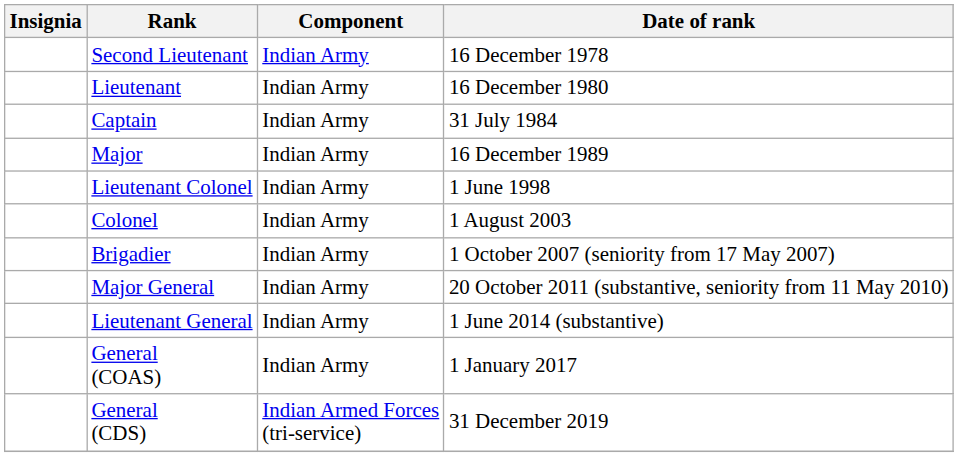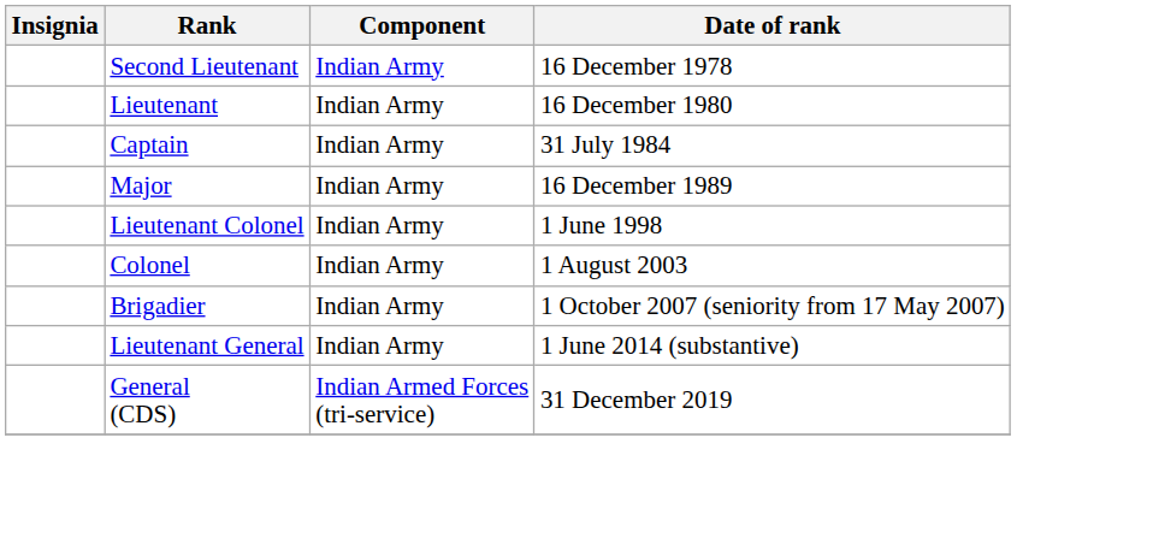- row: Major General | Indian Army | 20 October 2011 (substantive, seniority from 11 May 2010)
- row: General (COAS) | Indian Army | 1 January 2017
